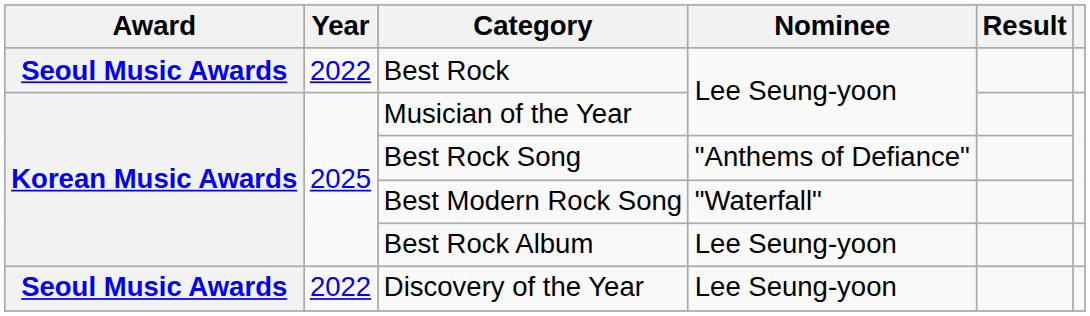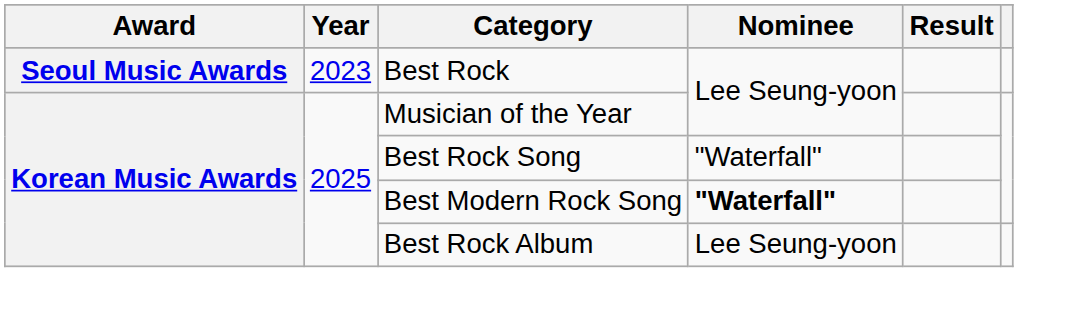Best Rock | Year: 2022 -> 2023
Best Rock Song | Nominee: "Anthems of Defiance" -> "Waterfall"
Best Modern Rock Song | Nominee: normal -> bold
- row: Seoul Music Awards | 2022 | Discovery of the Year | Lee Seung-yoon
